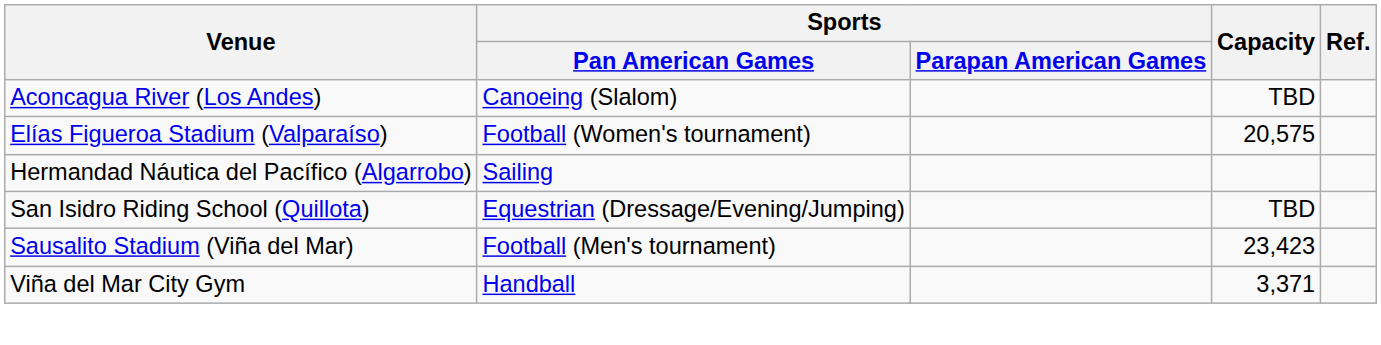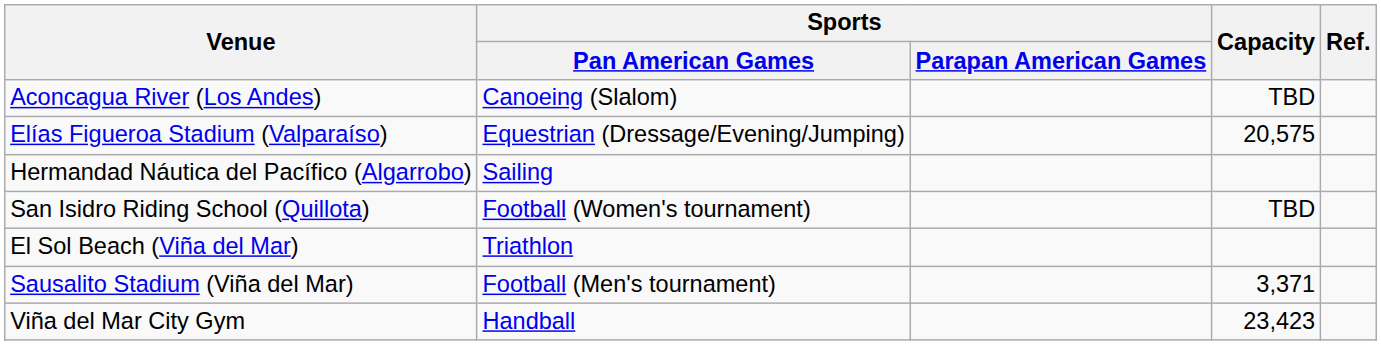Elías Figueroa Stadium (Valparaíso) | Sports / Pan American Games: Football (Women's tournament) -> Equestrian (Dressage/Evening/Jumping)
San Isidro Riding School (Quillota) | Sports / Pan American Games: Equestrian (Dressage/Evening/Jumping) -> Football (Women's tournament)
+ row: El Sol Beach (Viña del Mar) | Triathlon
Sausalito Stadium (Viña del Mar) | Capacity: 23,423 -> 3,371
Viña del Mar City Gym | Capacity: 3,371 -> 23,423
